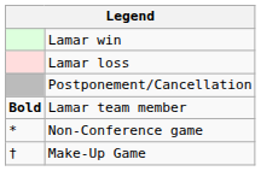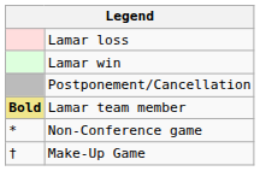rows swapped: Lamar win <-> Lamar loss
Lamar team member | column 1: no background -> khaki background
